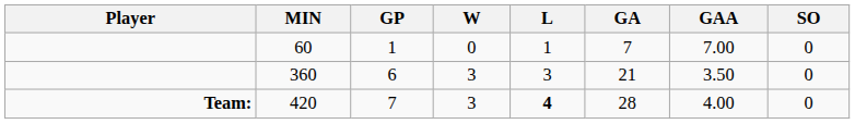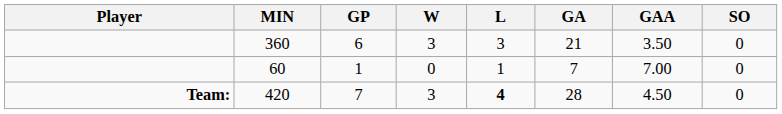rows swapped: 360 <-> 60
420 | GAA: 4.00 -> 4.50
